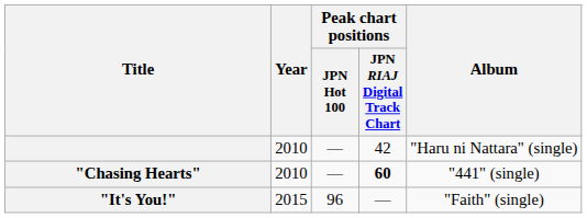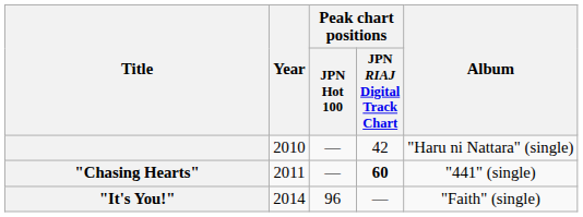"Chasing Hearts" | Year: 2010 -> 2011
"It's You!" | Year: 2015 -> 2014
